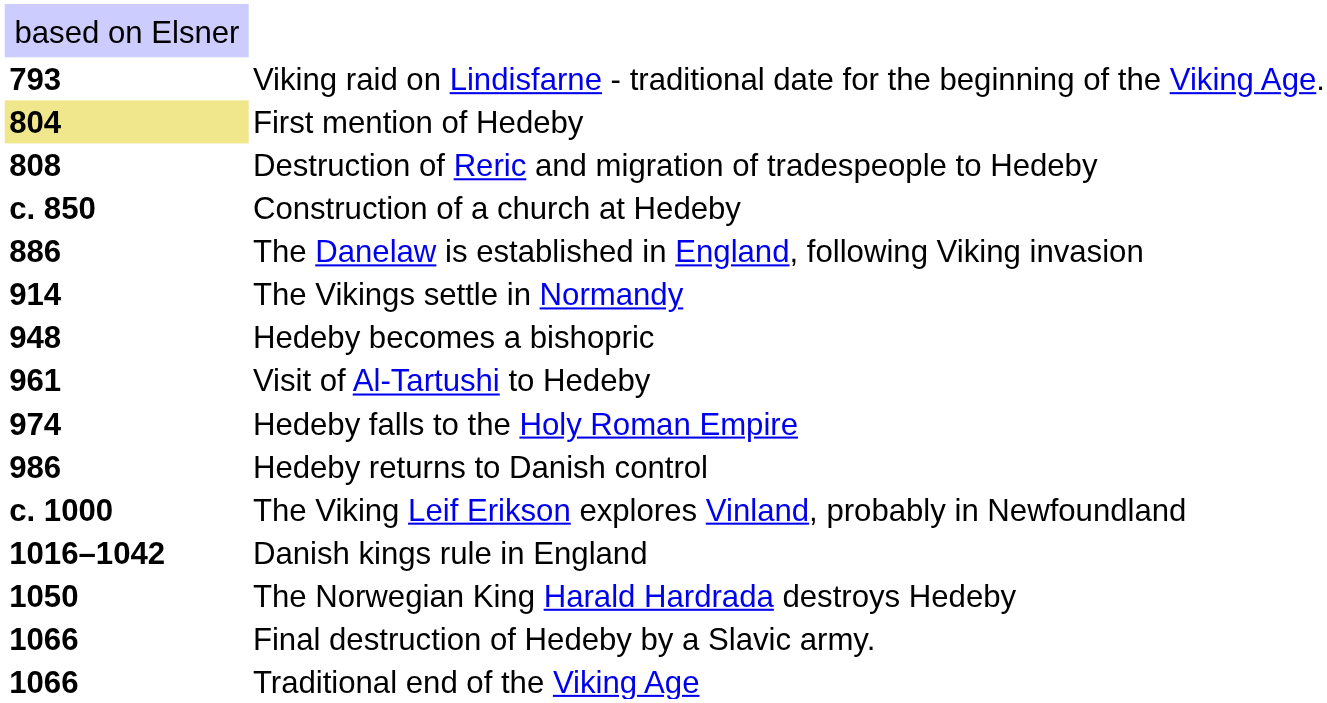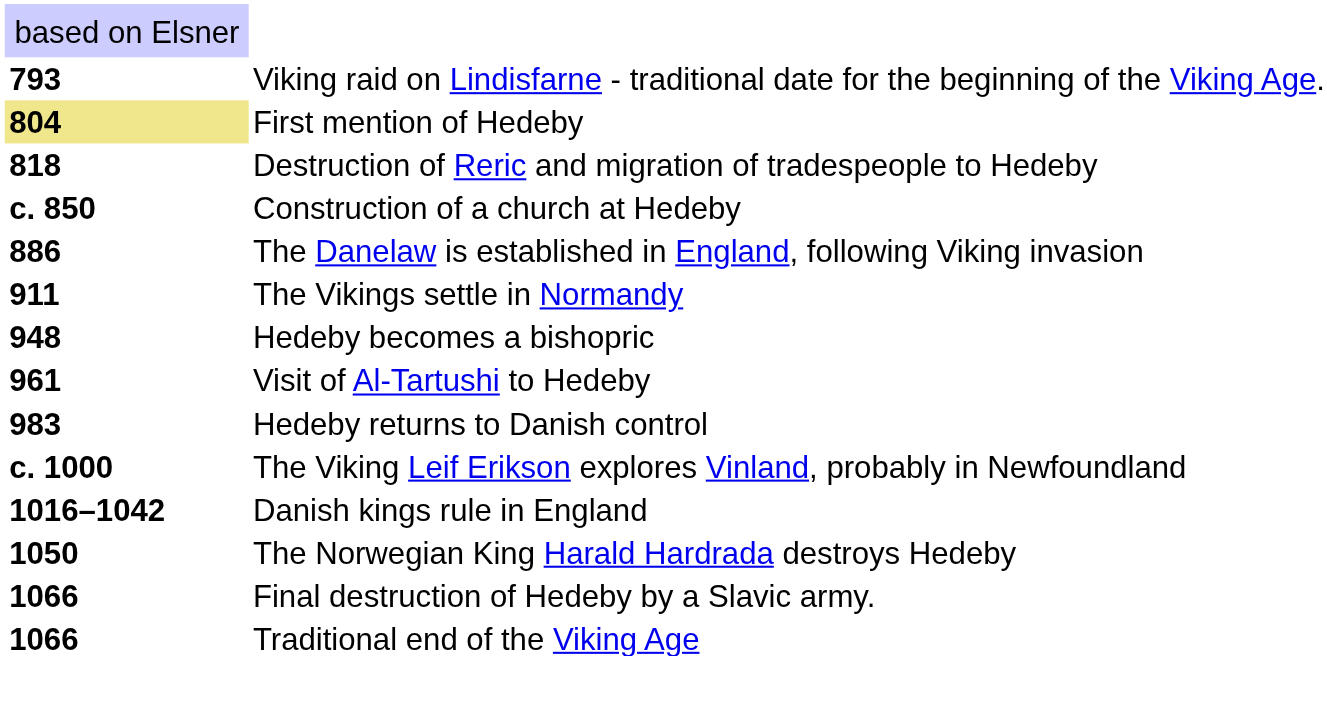Destruction of Reric and migration of tradespeople to Hedeby | column 1: 808 -> 818
The Vikings settle in Normandy | column 1: 914 -> 911
- row: 974 | Hedeby falls to the Holy Roman Empire
Hedeby returns to Danish control | column 1: 986 -> 983
